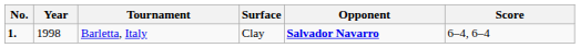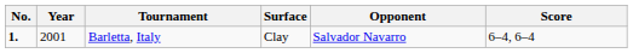Barletta, Italy | Year: 1998 -> 2001
Barletta, Italy | Opponent: bold -> normal
